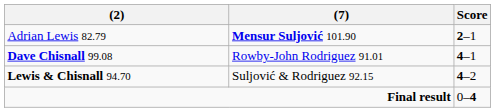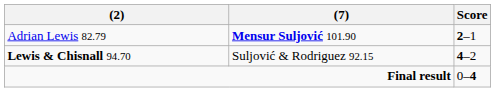- row: Dave Chisnall 99.08 | Rowby-John Rodriguez 91.01 | 4–1
